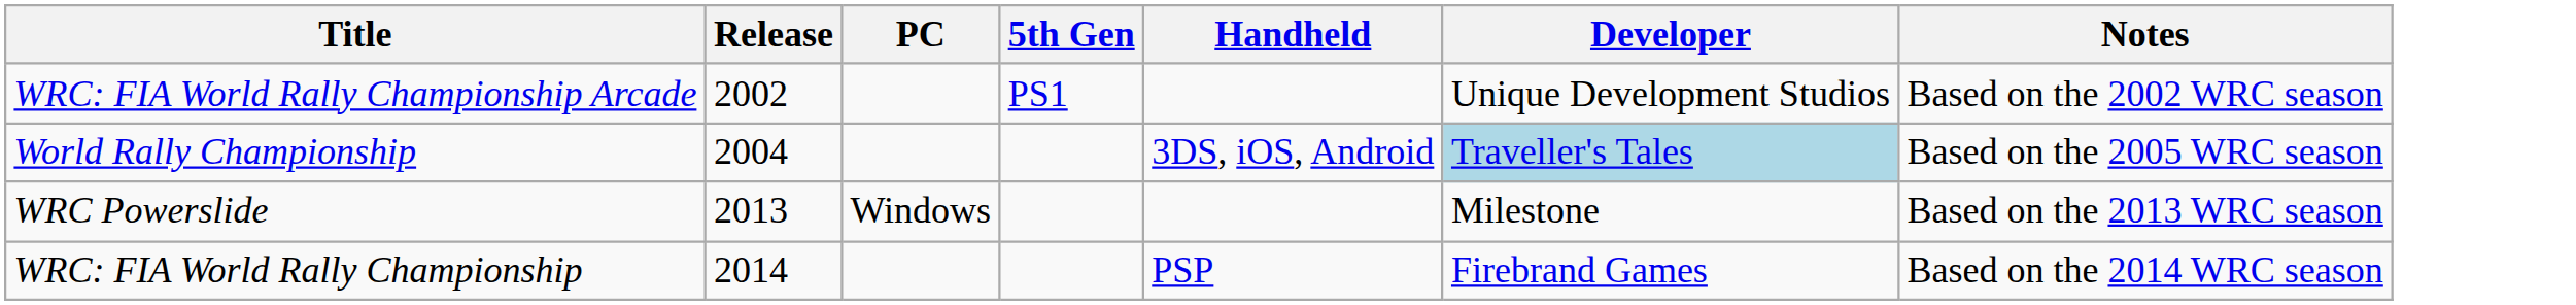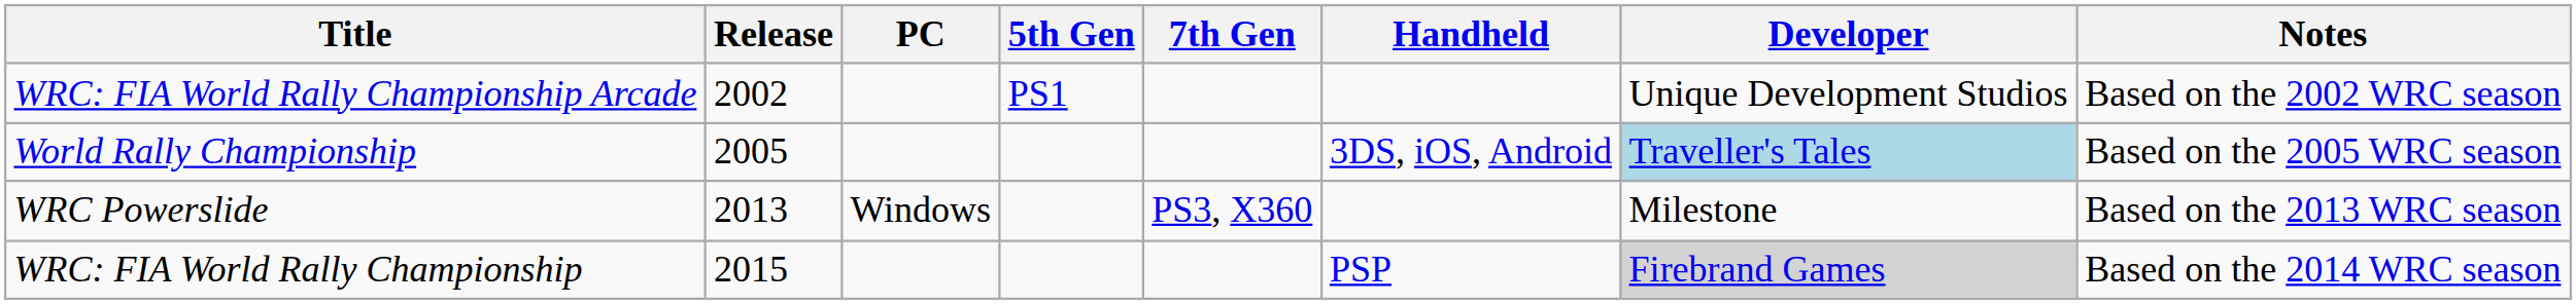+ column: 7th Gen | PS3, X360
World Rally Championship | Release: 2004 -> 2005
WRC: FIA World Rally Championship | Release: 2014 -> 2015
WRC: FIA World Rally Championship | Developer: no background -> lightgrey background
